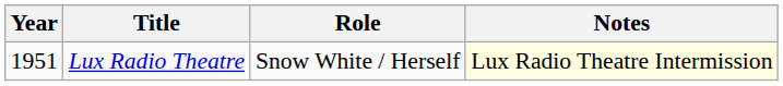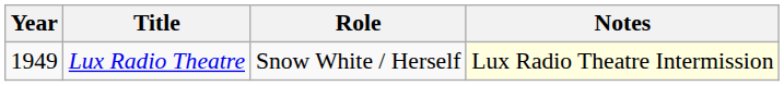Lux Radio Theatre | Year: 1951 -> 1949
